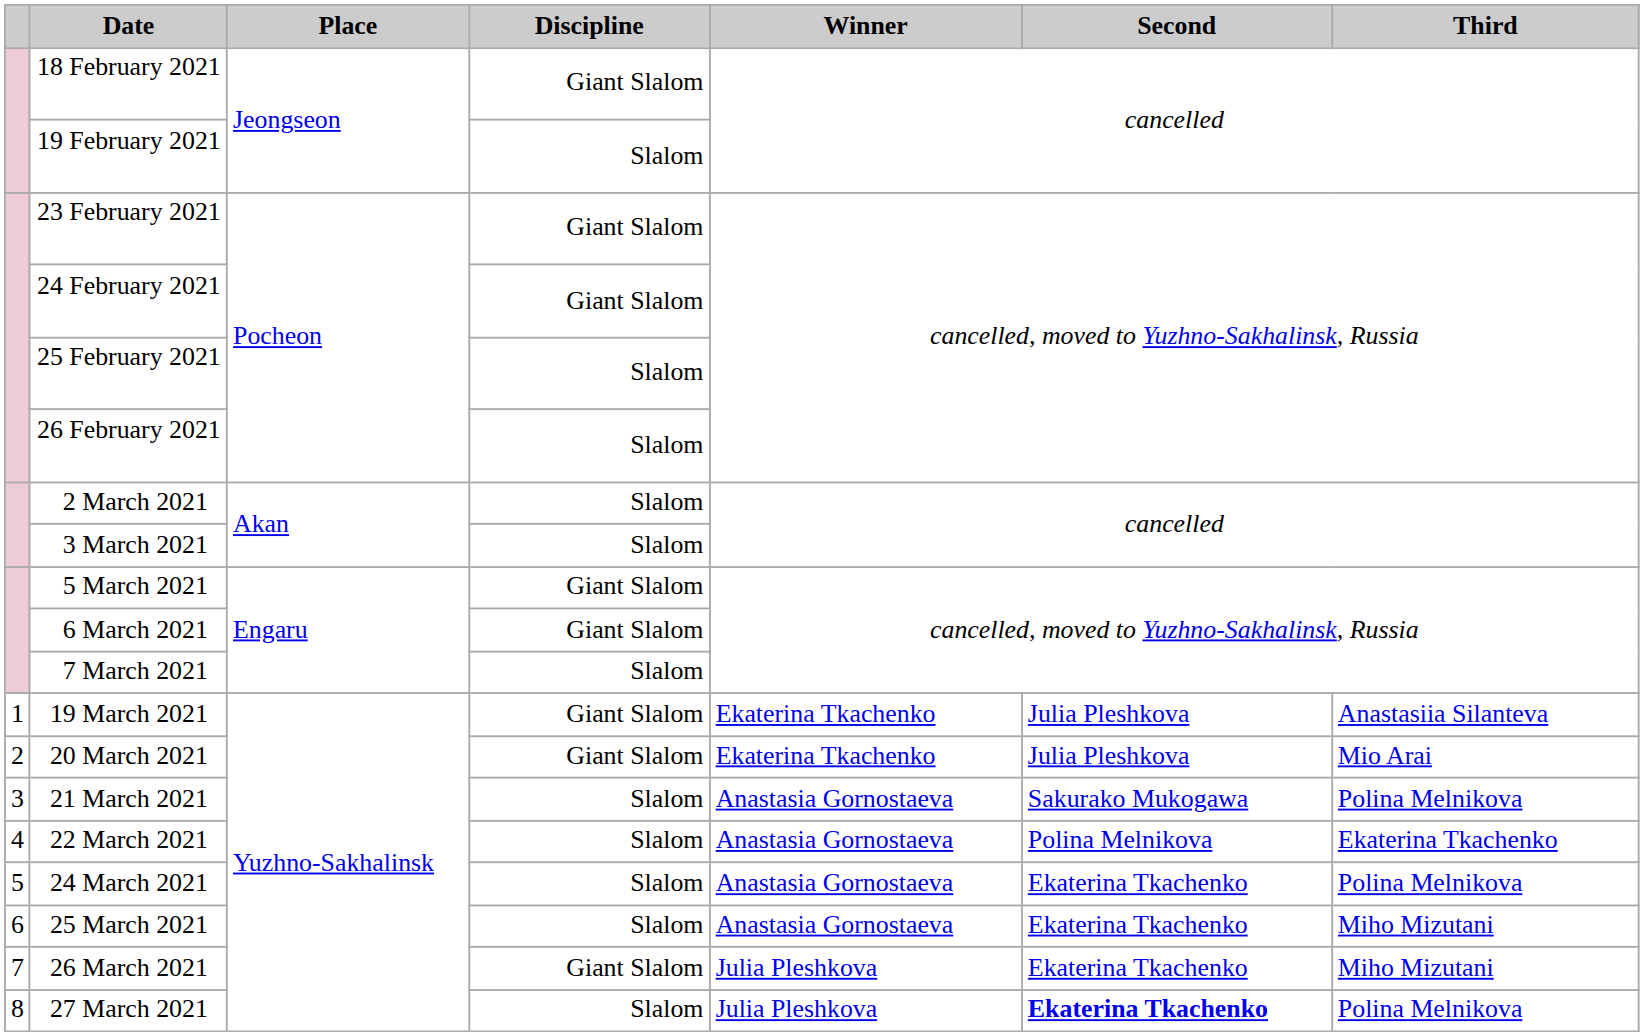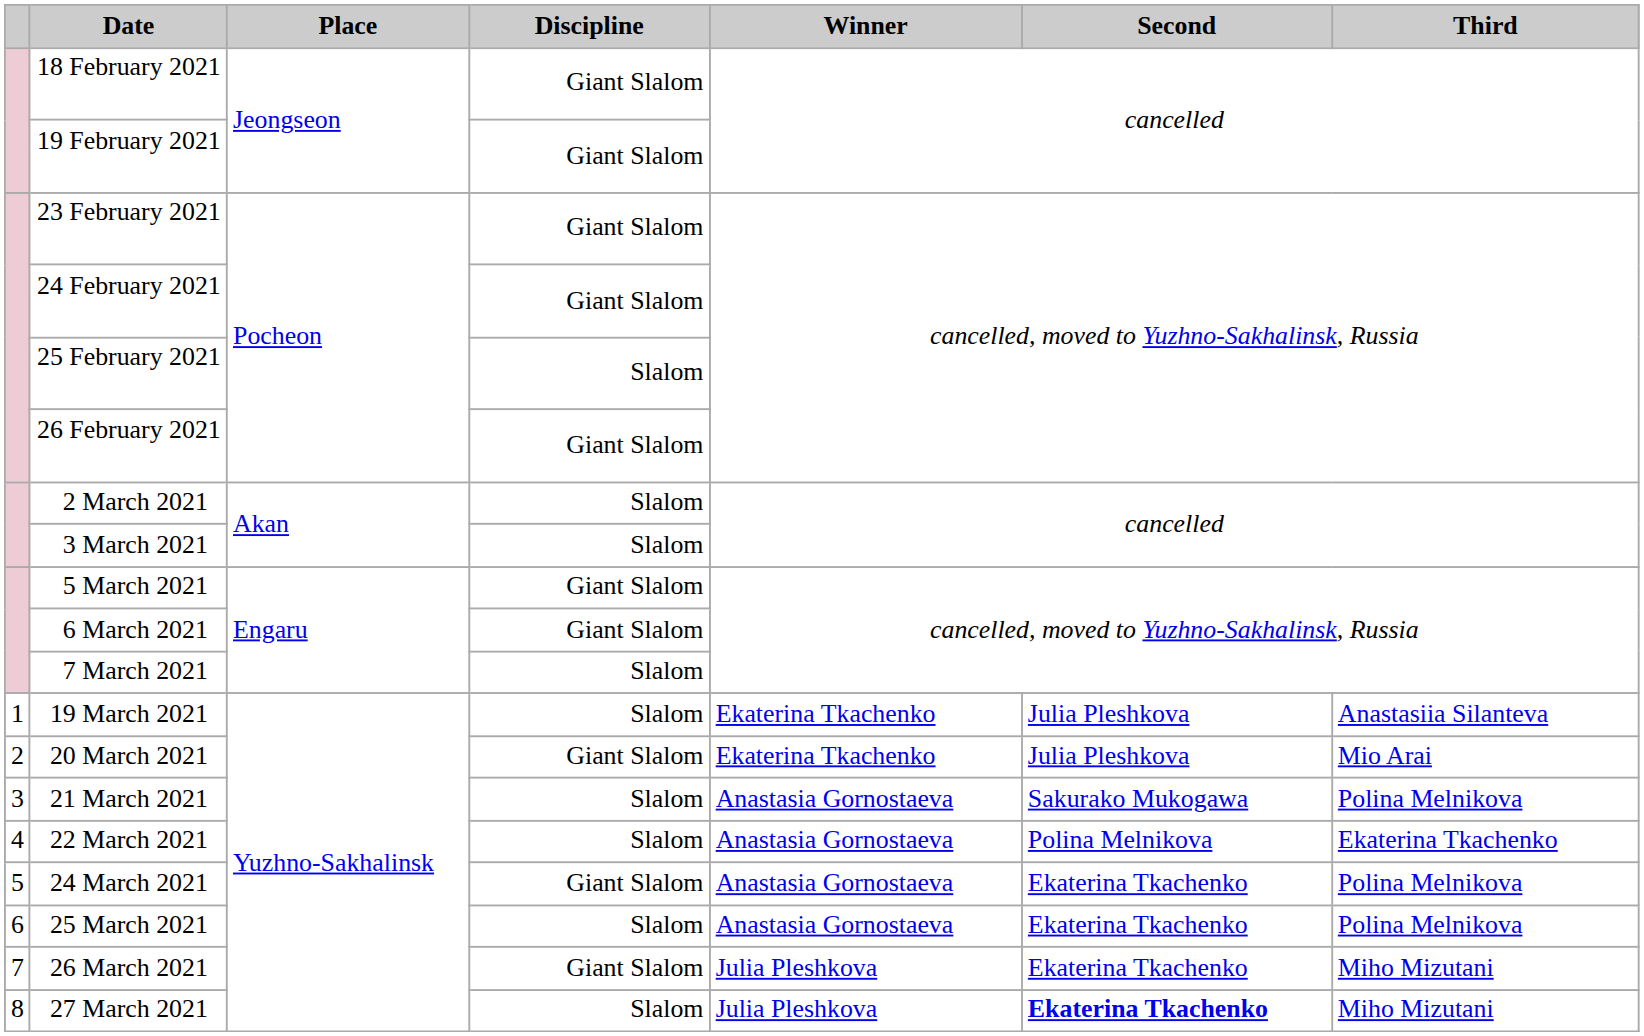19 February 2021 | Discipline: Slalom -> Giant Slalom
26 February 2021 | Discipline: Slalom -> Giant Slalom
19 March 2021 | Discipline: Giant Slalom -> Slalom
24 March 2021 | Discipline: Slalom -> Giant Slalom
25 March 2021 | Third: Miho Mizutani -> Polina Melnikova
27 March 2021 | Third: Polina Melnikova -> Miho Mizutani
